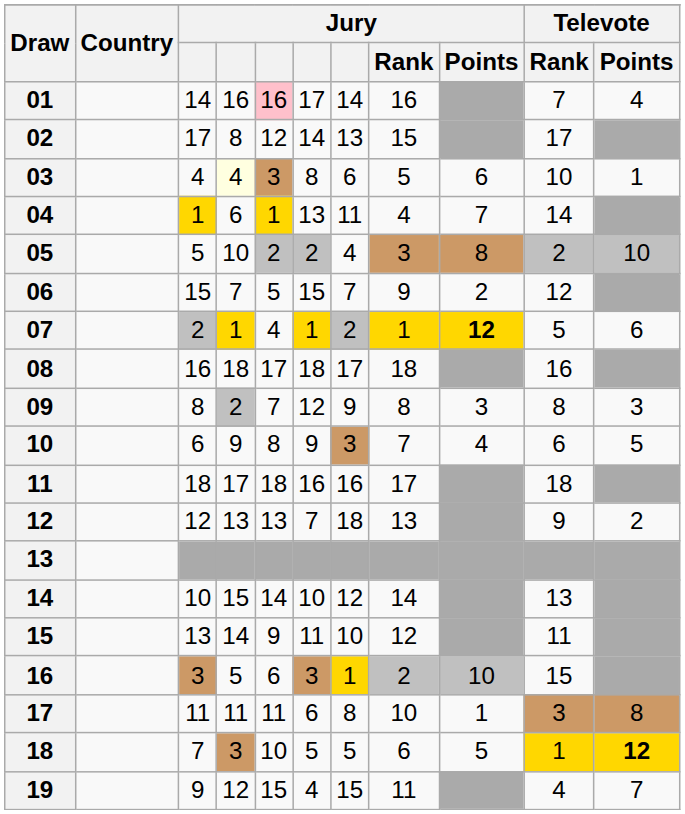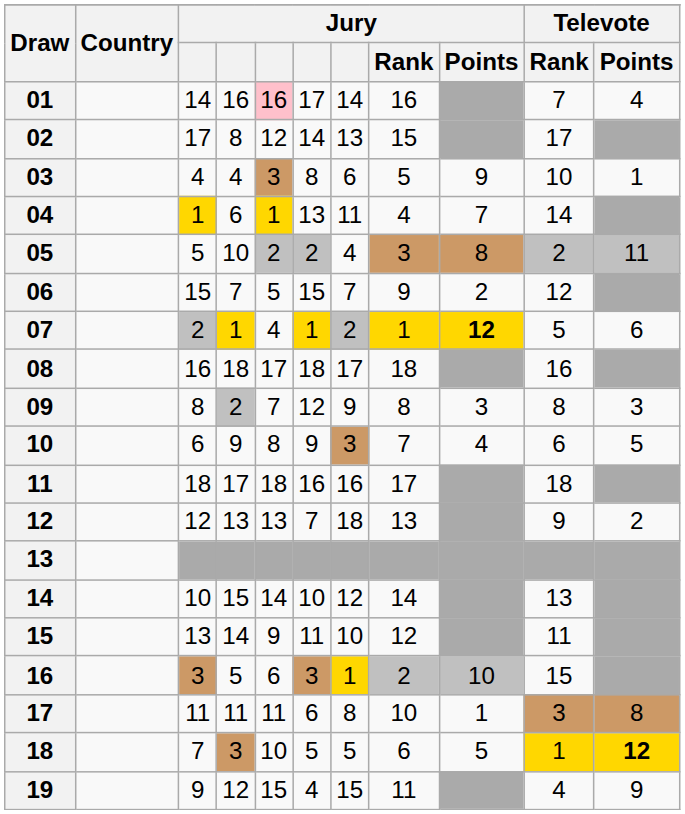03 | column 4: lightyellow background -> no background
03 | Jury / Points: 6 -> 9
05 | Televote / Points: 10 -> 11
19 | Televote / Points: 7 -> 9
